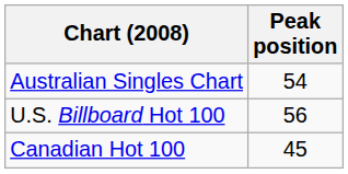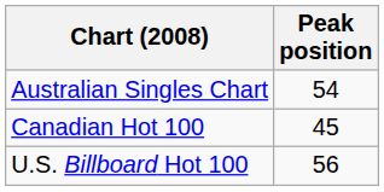rows swapped: Canadian Hot 100 <-> U.S. Billboard Hot 100
